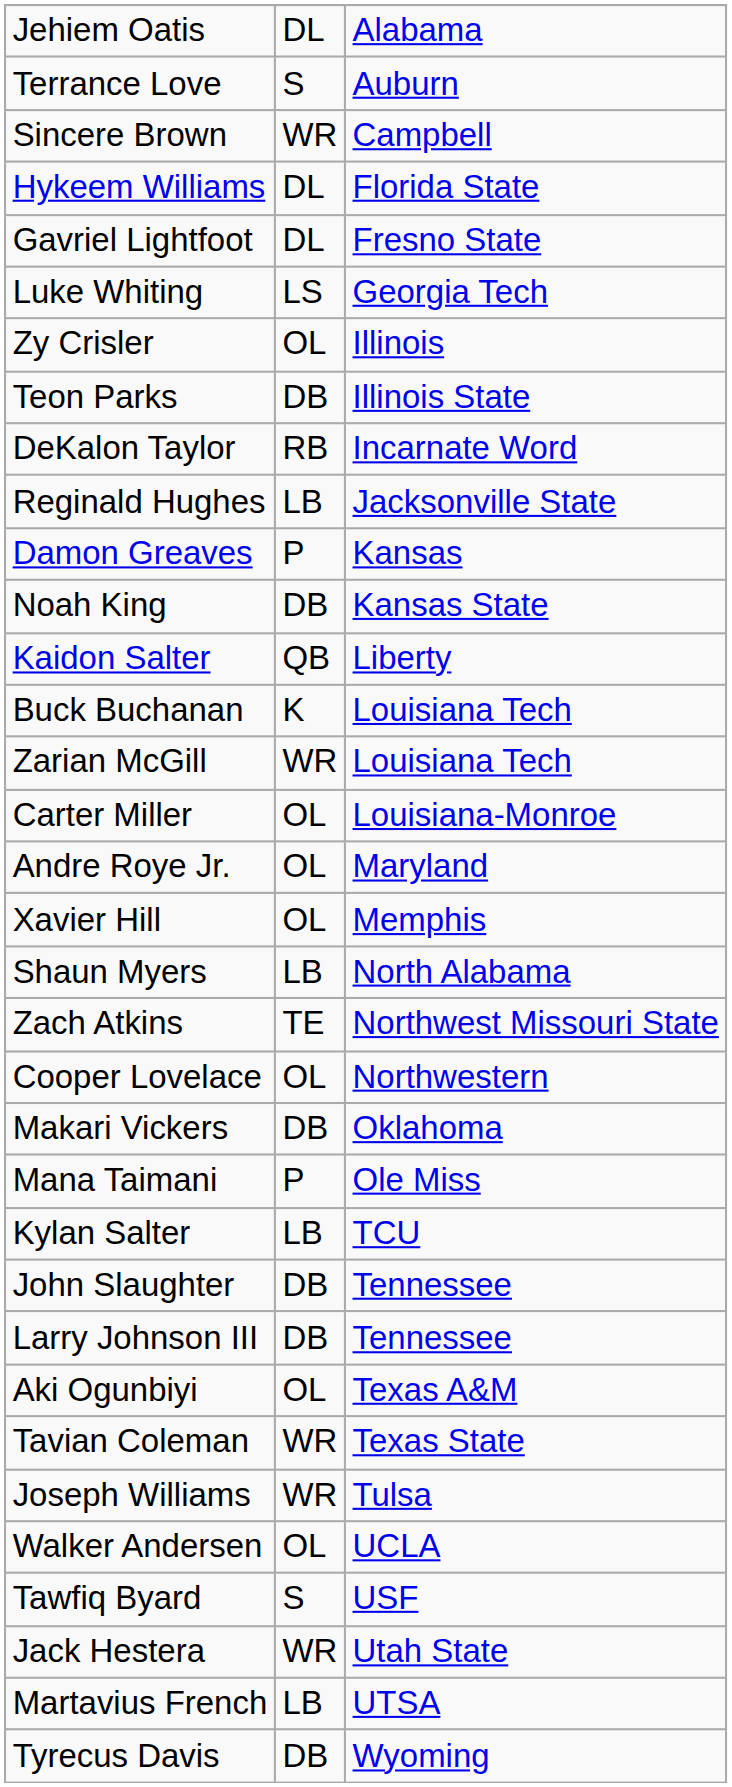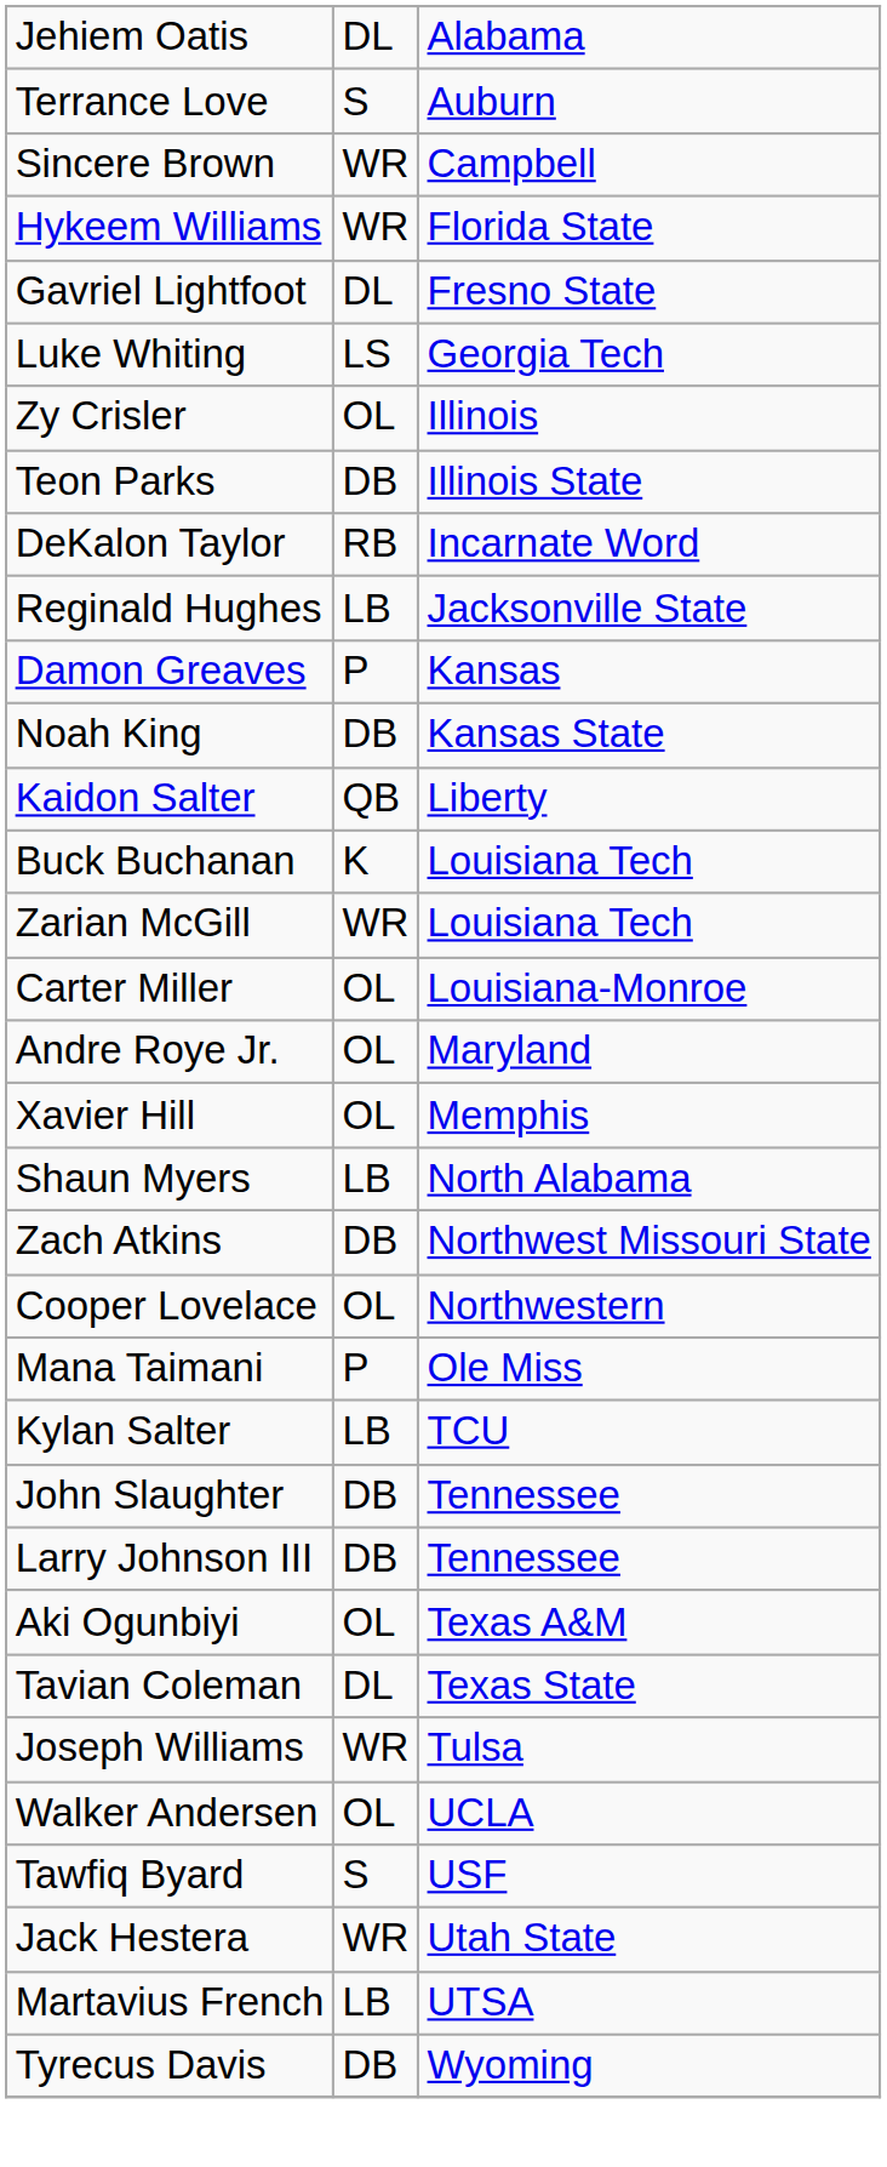Hykeem Williams | column 2: DL -> WR
Zach Atkins | column 2: TE -> DB
- row: Makari Vickers | DB | Oklahoma
Tavian Coleman | column 2: WR -> DL
